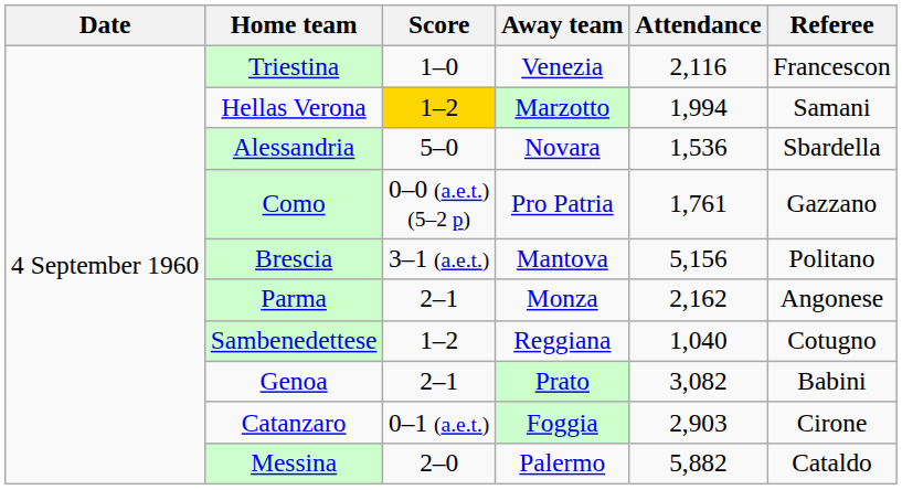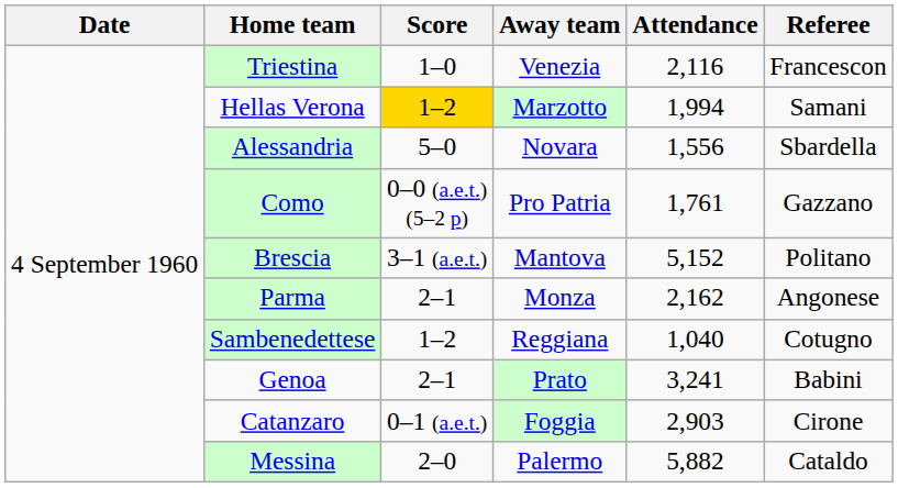Alessandria | Attendance: 1,536 -> 1,556
Brescia | Attendance: 5,156 -> 5,152
Genoa | Attendance: 3,082 -> 3,241
